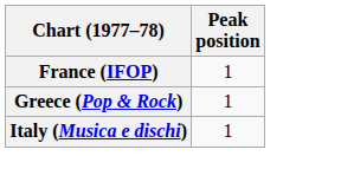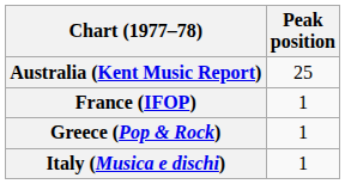+ row: Australia (Kent Music Report) | 25
